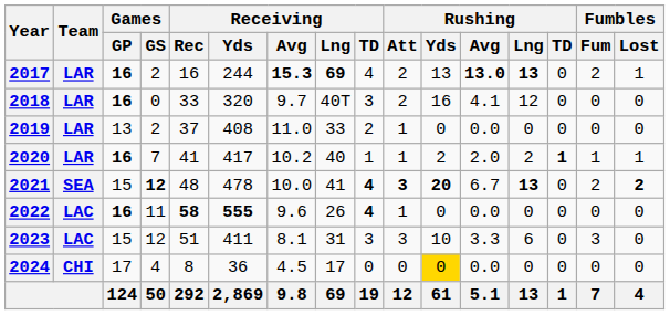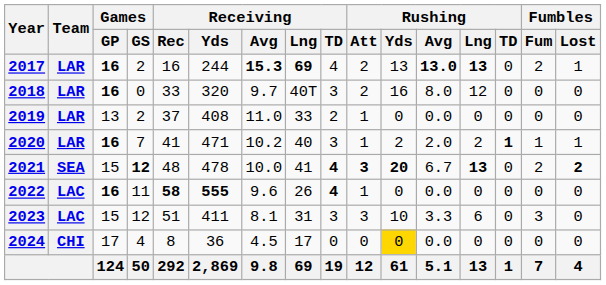2018 | Rushing / Avg: 4.1 -> 8.0
2020 | Receiving / Yds: 417 -> 471
2020 | Receiving / TD: 1 -> 3
